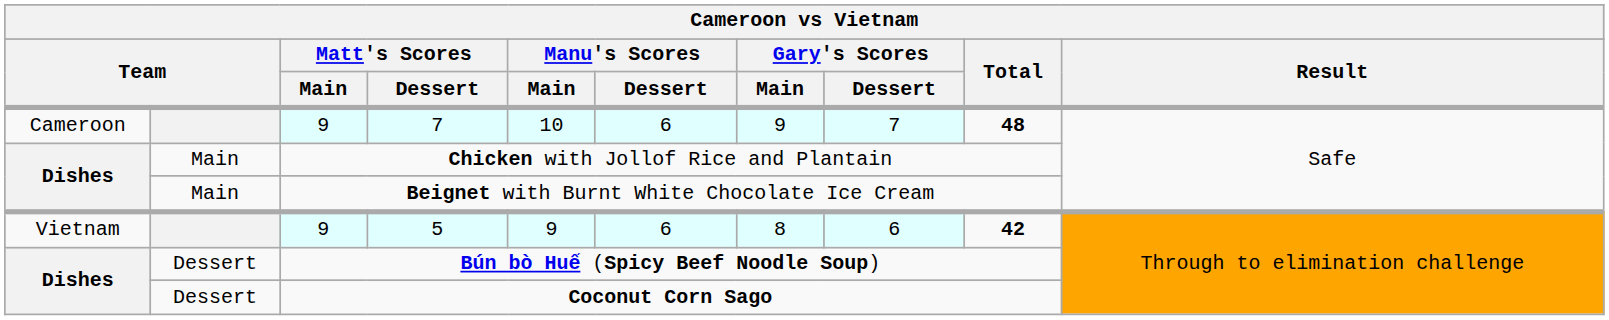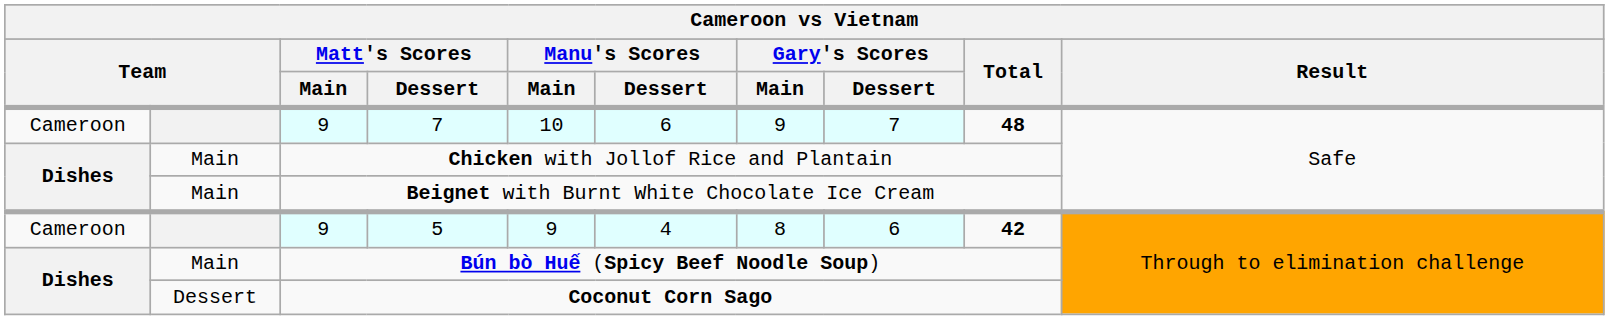5 | column 1: Vietnam -> Cameroon
5 | Manu's Scores / Dessert: 6 -> 4
Bún bò Huế (Spicy Beef Noodle Soup) | column 2: Dessert -> Main
